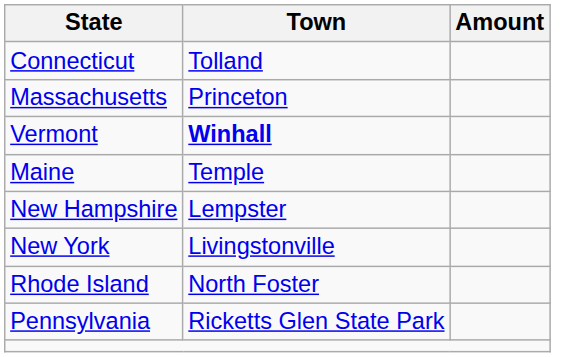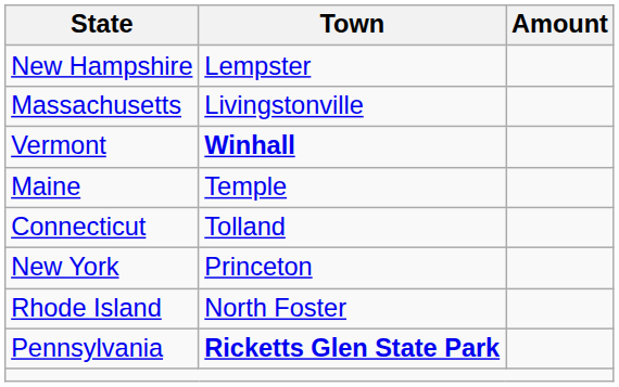rows swapped: New Hampshire <-> Connecticut
Massachusetts | Town: Princeton -> Livingstonville
New York | Town: Livingstonville -> Princeton
Pennsylvania | Town: normal -> bold
